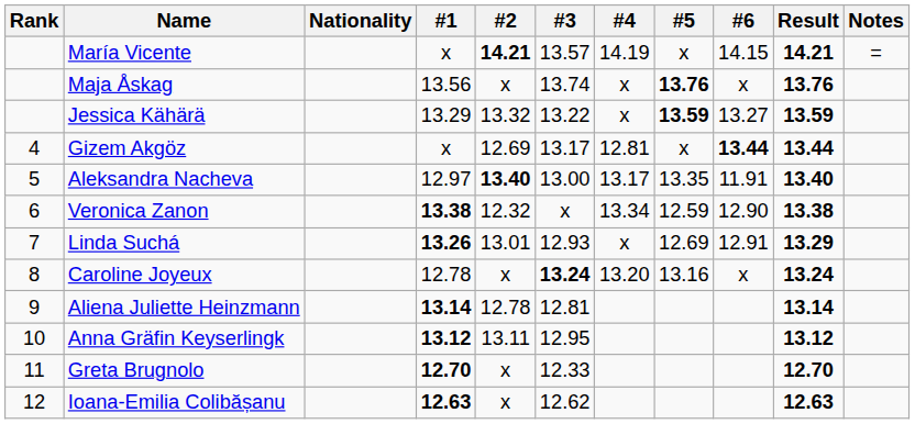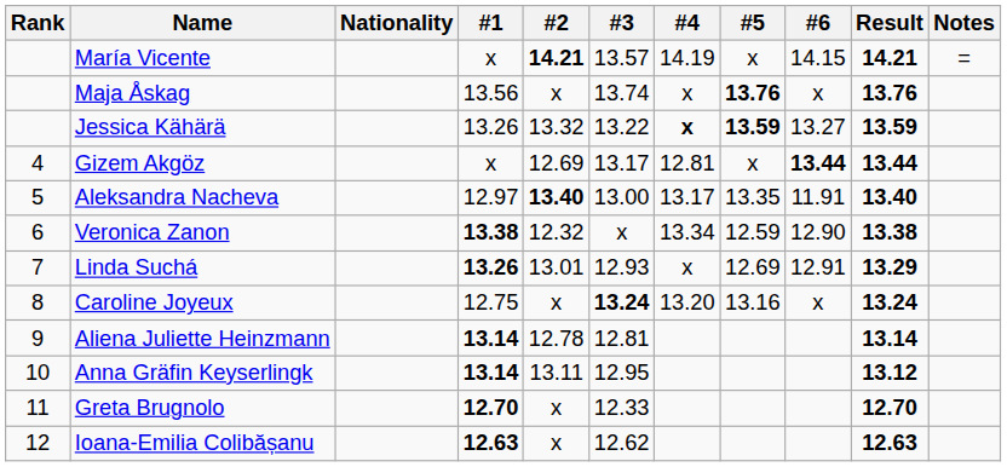Jessica Kähärä | #1: 13.29 -> 13.26
Jessica Kähärä | #4: normal -> bold
Caroline Joyeux | #1: 12.78 -> 12.75
Anna Gräfin Keyserlingk | #1: 13.12 -> 13.14
